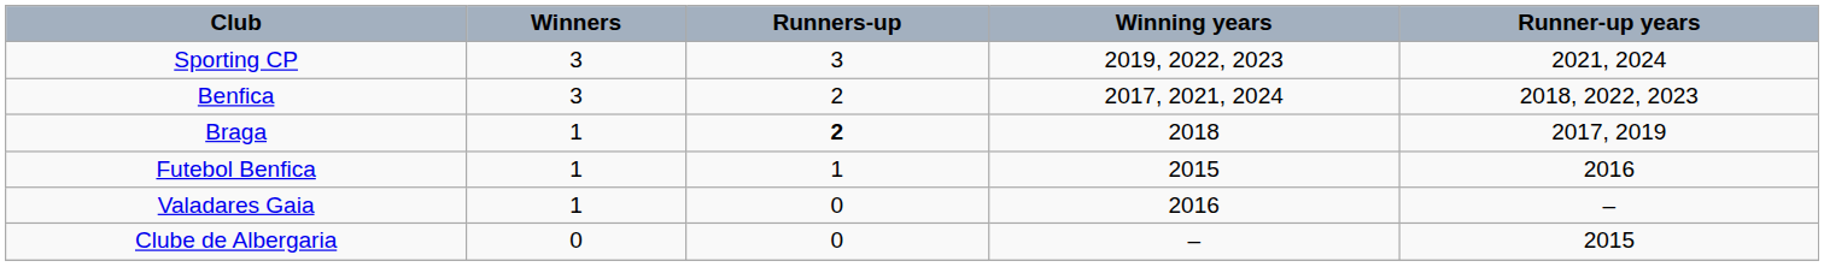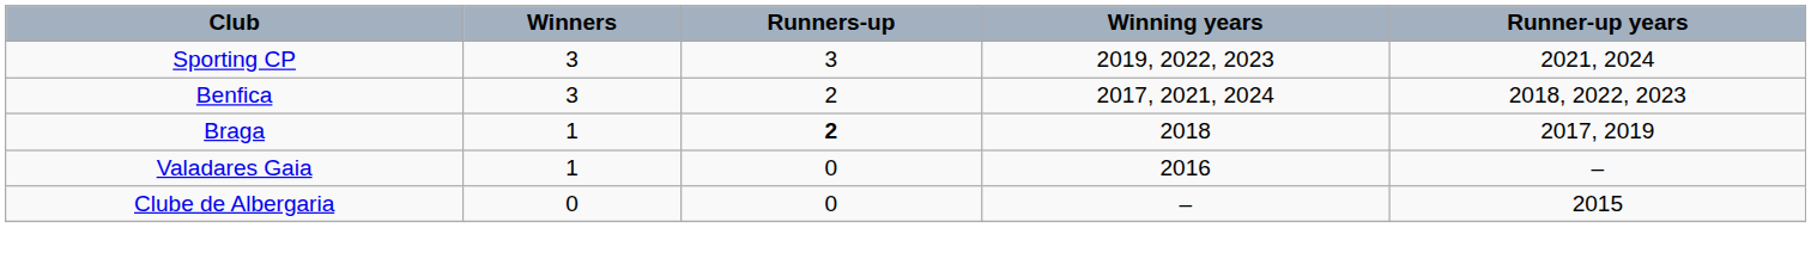- row: Futebol Benfica | 1 | 1 | 2015 | 2016
